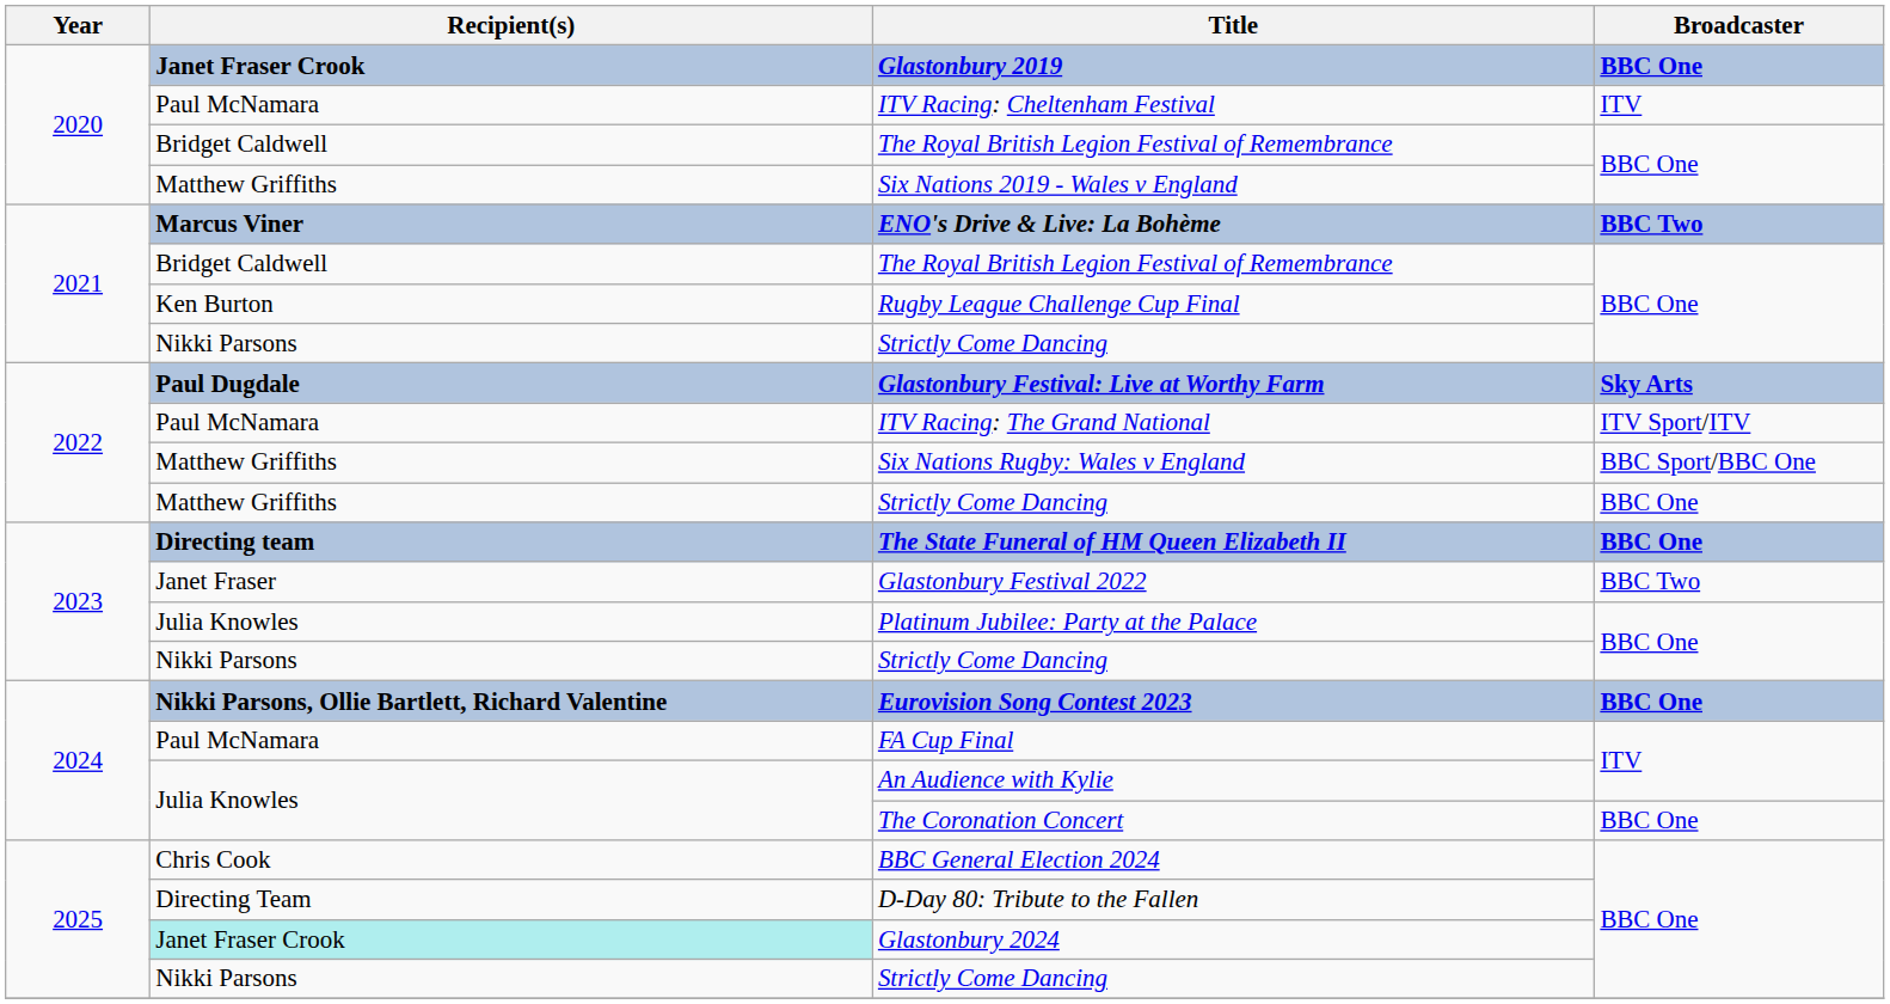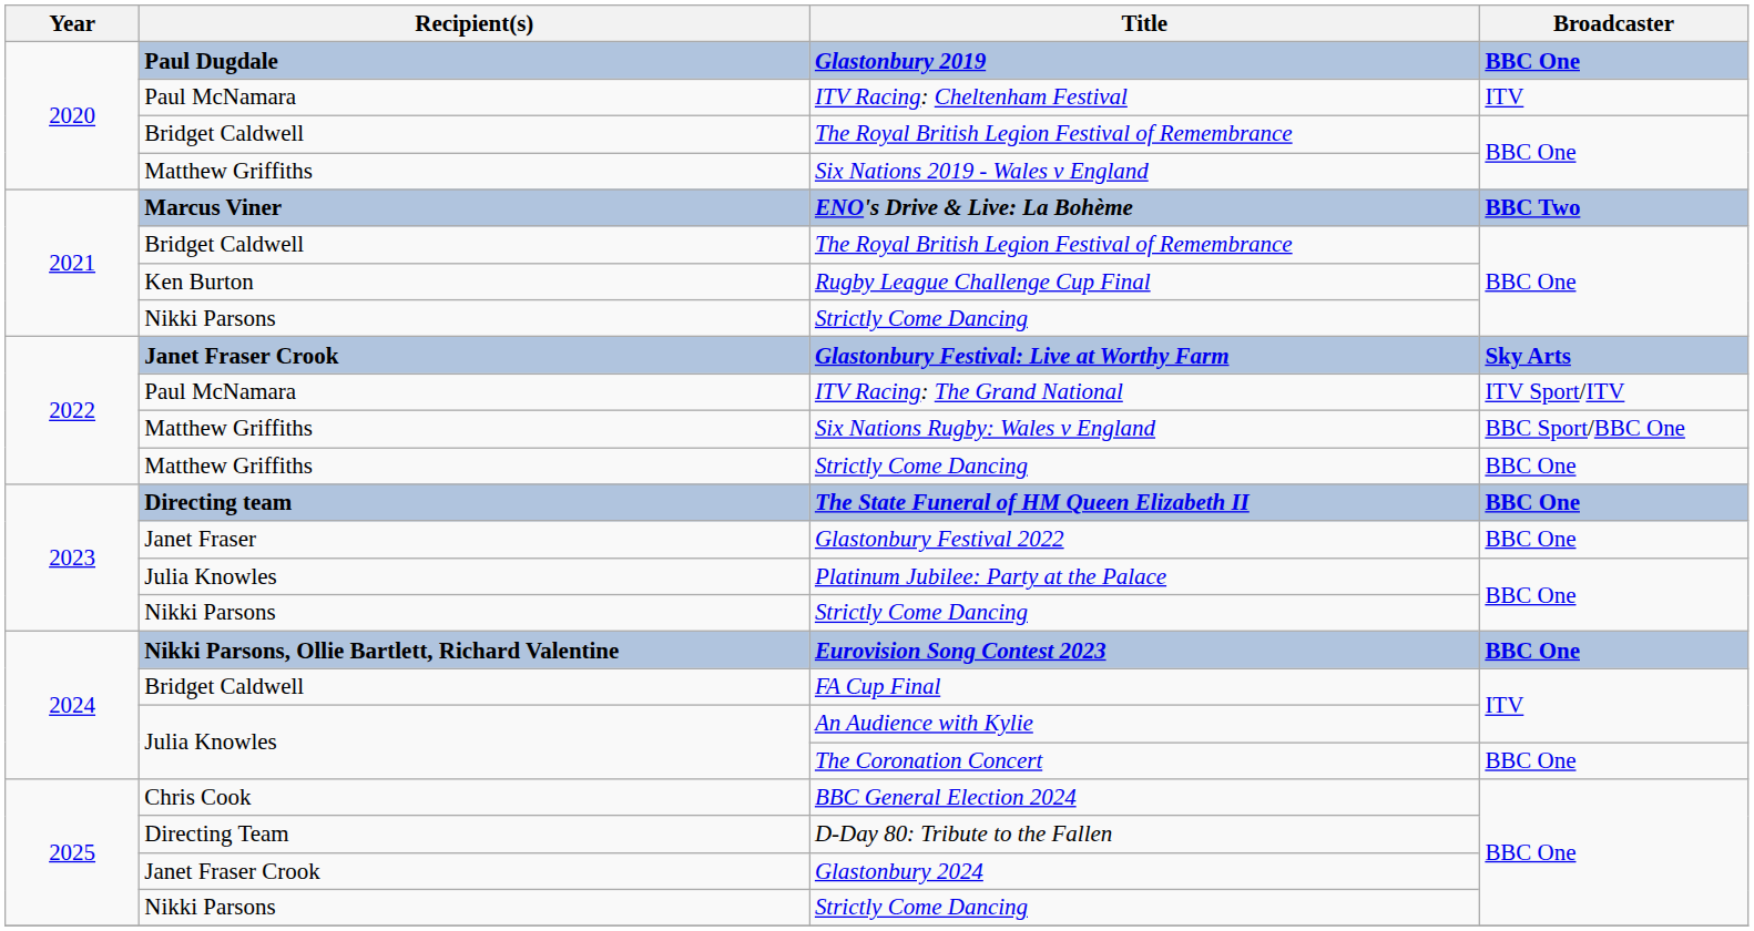Glastonbury 2019 | Recipient(s): Janet Fraser Crook -> Paul Dugdale
Glastonbury Festival: Live at Worthy Farm | Recipient(s): Paul Dugdale -> Janet Fraser Crook
Glastonbury Festival 2022 | Broadcaster: BBC Two -> BBC One
FA Cup Final | Recipient(s): Paul McNamara -> Bridget Caldwell
Glastonbury 2024 | Recipient(s): paleturquoise background -> no background
